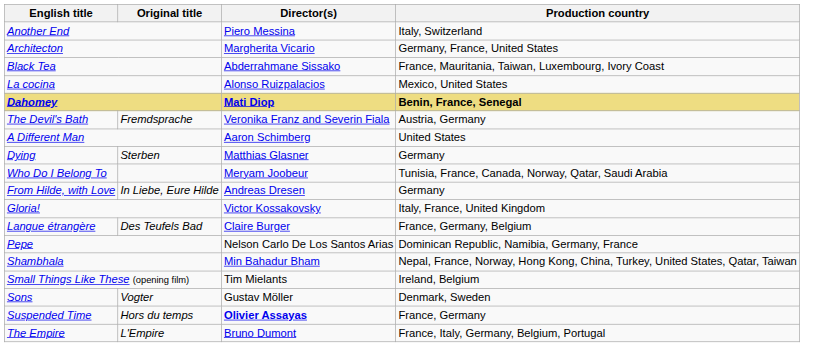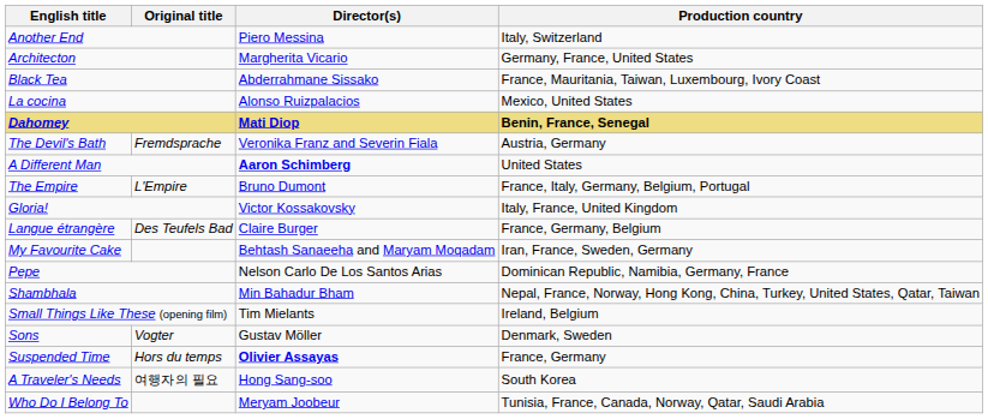A Different Man | Director(s): normal -> bold
- row: Dying | Sterben | Matthias Glasner | Germany
rows swapped: The Empire <-> Who Do I Belong To
- row: From Hilde, with Love | In Liebe, Eure Hilde | Andreas Dresen | Germany
+ row: My Favourite Cake | Behtash Sanaeeha and Maryam Moqadam | Iran, France, Sweden, Germany
+ row: A Traveler's Needs | 여행자의 필요 | Hong Sang-soo | South Korea
